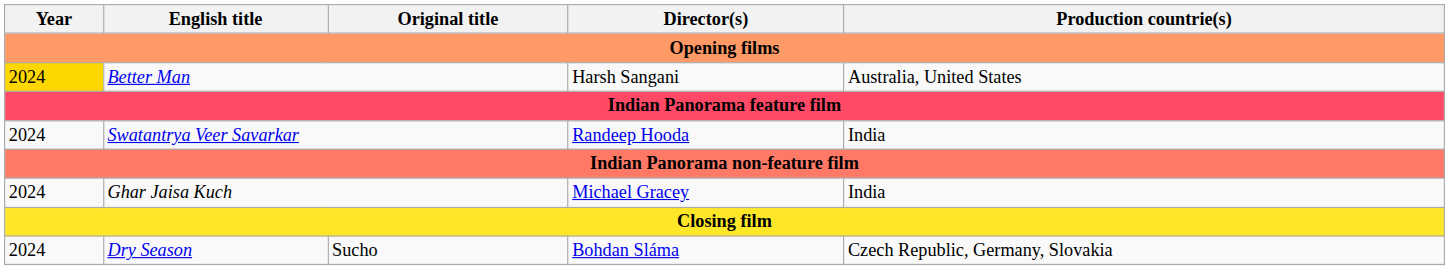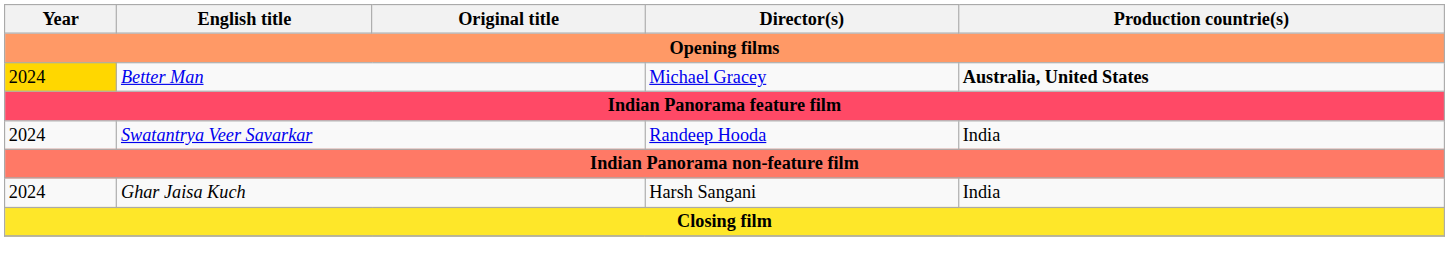Better Man | Director(s): Harsh Sangani -> Michael Gracey
Better Man | Production countrie(s): normal -> bold
Ghar Jaisa Kuch | Director(s): Michael Gracey -> Harsh Sangani
- row: 2024 | Dry Season | Sucho | Bohdan Sláma | Czech Republic, Germany, Slovakia
